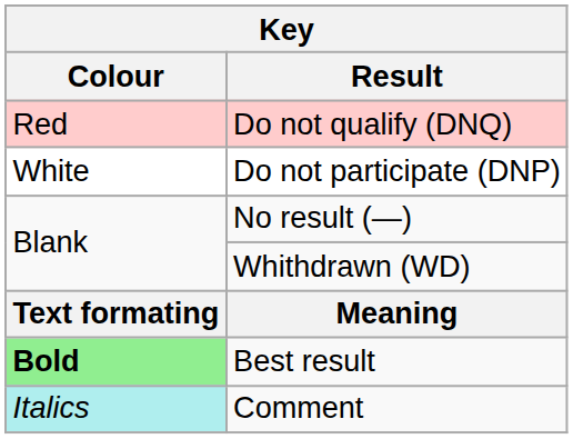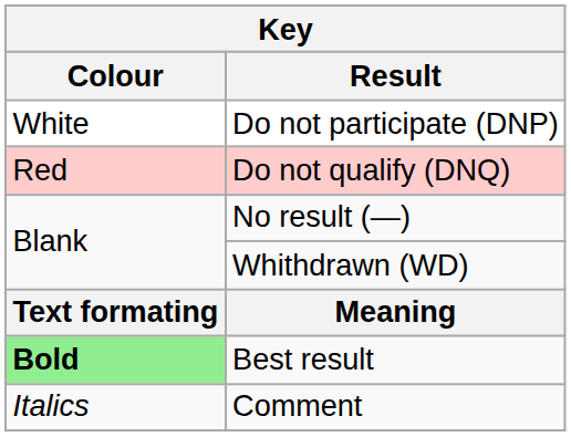rows swapped: Do not qualify (DNQ) <-> Do not participate (DNP)
Comment | Colour: paleturquoise background -> no background
